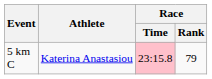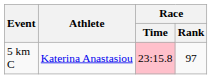5 km C | Race / Rank: 79 -> 97
